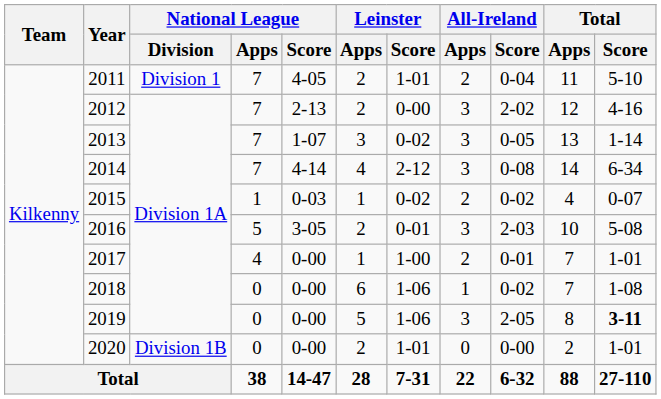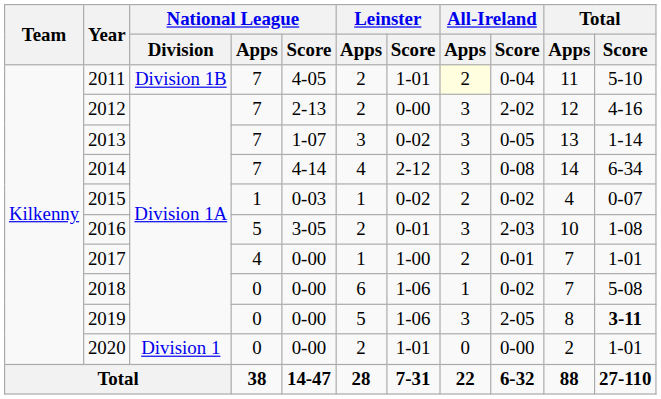2011 | National League / Division: Division 1 -> Division 1B
2011 | All-Ireland / Apps: no background -> lightyellow background
2016 | Total / Score: 5-08 -> 1-08
2018 | Total / Score: 1-08 -> 5-08
2020 | National League / Division: Division 1B -> Division 1
